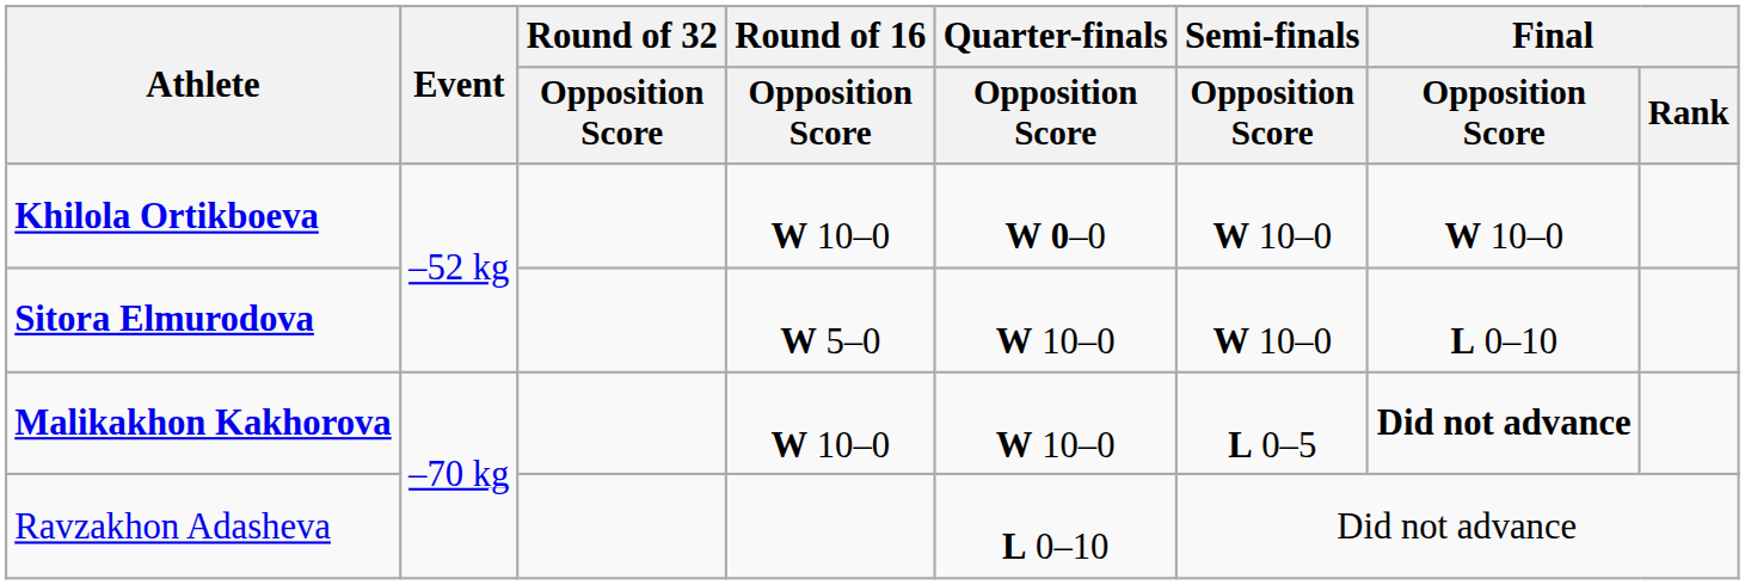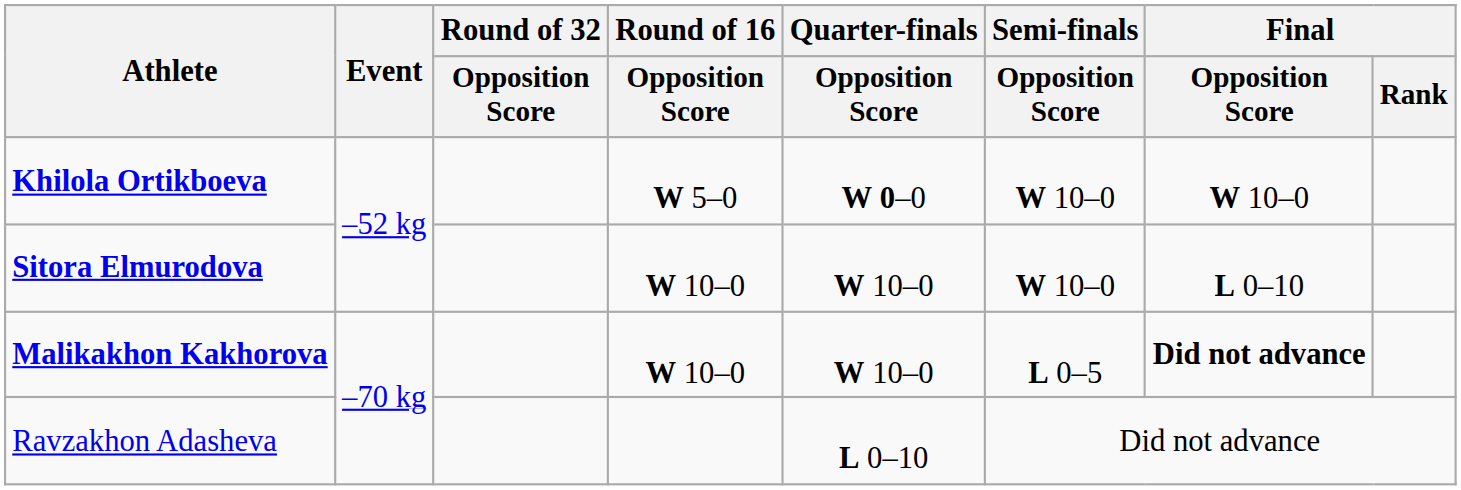Khilola Ortikboeva | Round of 16 / Opposition Score: W 10–0 -> W 5–0
Sitora Elmurodova | Round of 16 / Opposition Score: W 5–0 -> W 10–0
